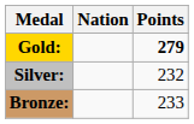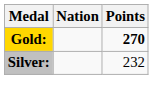Gold: | Points: 279 -> 270
- row: Bronze: | 233
